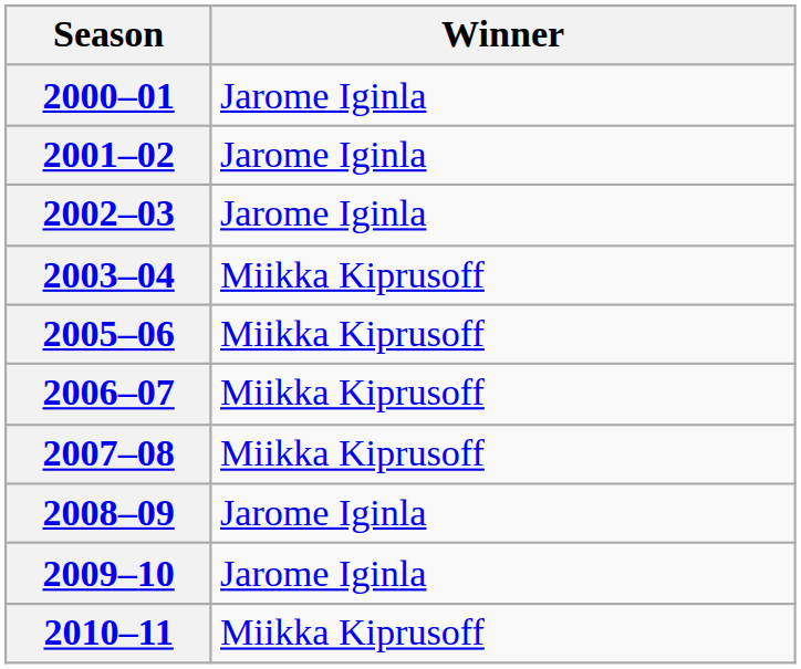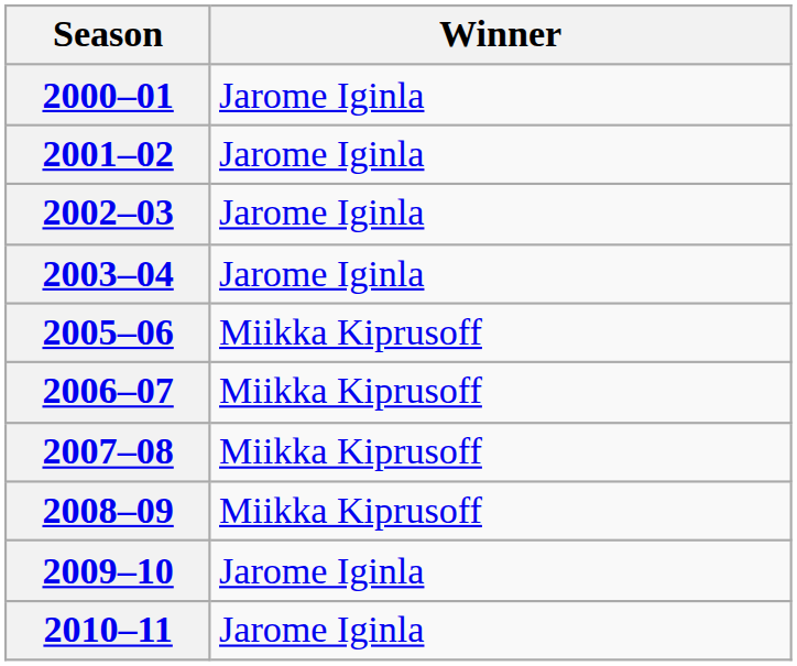2003–04 | Winner: Miikka Kiprusoff -> Jarome Iginla
2008–09 | Winner: Jarome Iginla -> Miikka Kiprusoff
2010–11 | Winner: Miikka Kiprusoff -> Jarome Iginla
